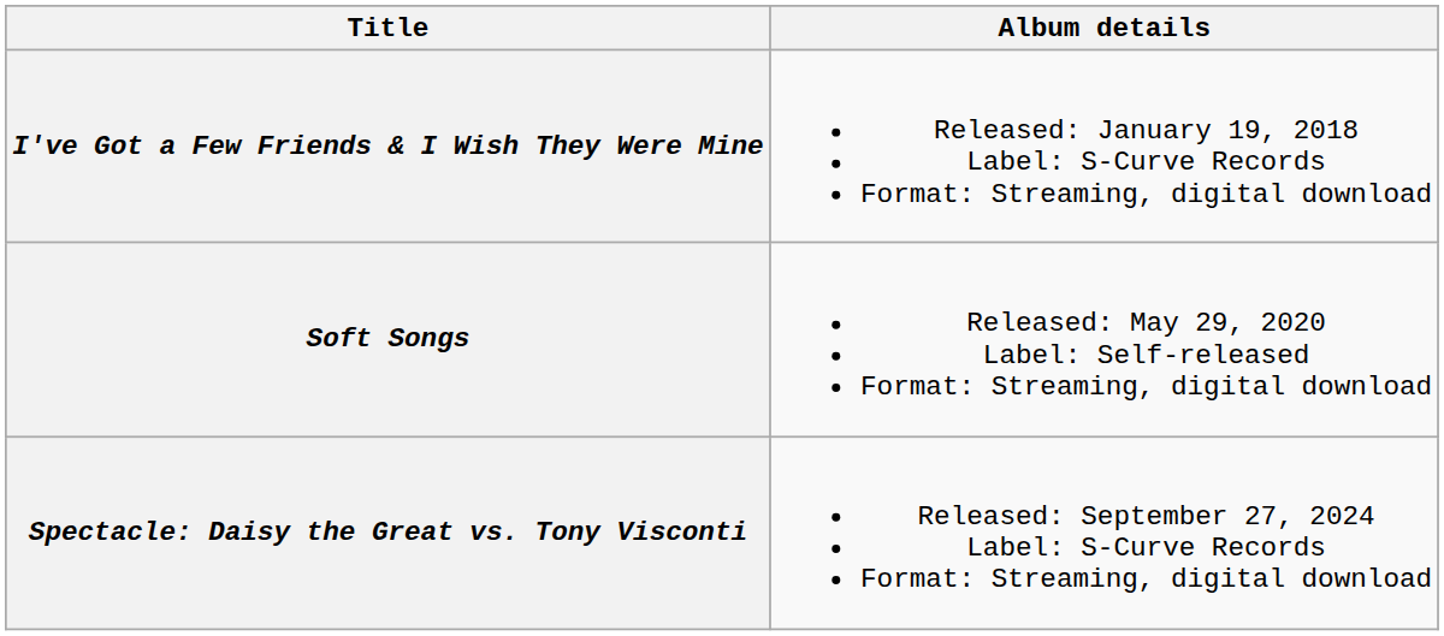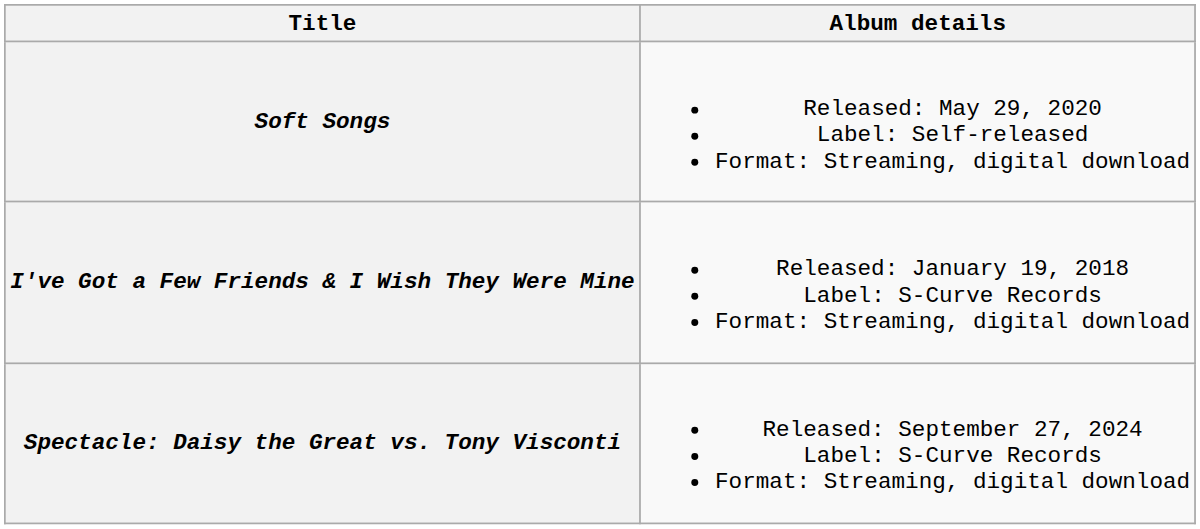rows swapped: I've Got a Few Friends & I Wish They Were Mine <-> Soft Songs
